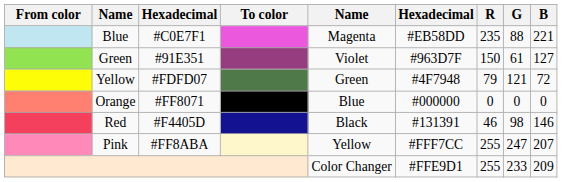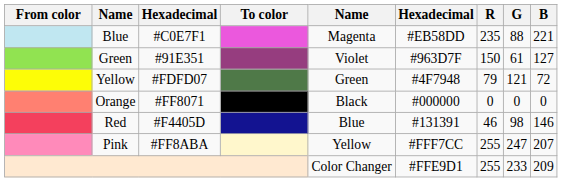Orange | column 5: Blue -> Black
Red | column 5: Black -> Blue
